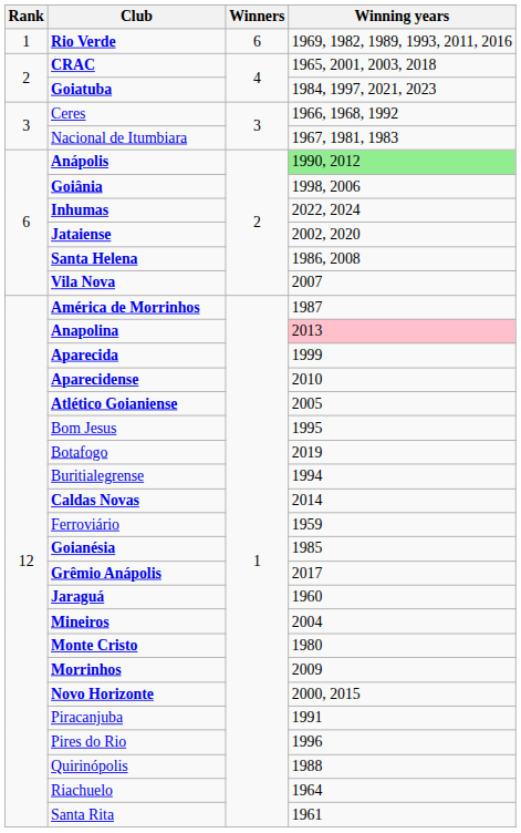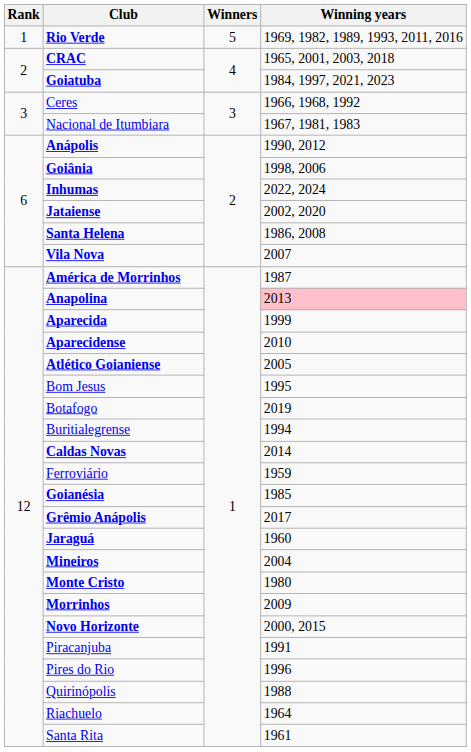Rio Verde | Winners: 6 -> 5
Anápolis | Winning years: lightgreen background -> no background
